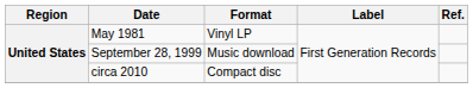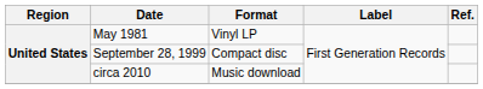September 28, 1999 | Format: Music download -> Compact disc
circa 2010 | Format: Compact disc -> Music download
